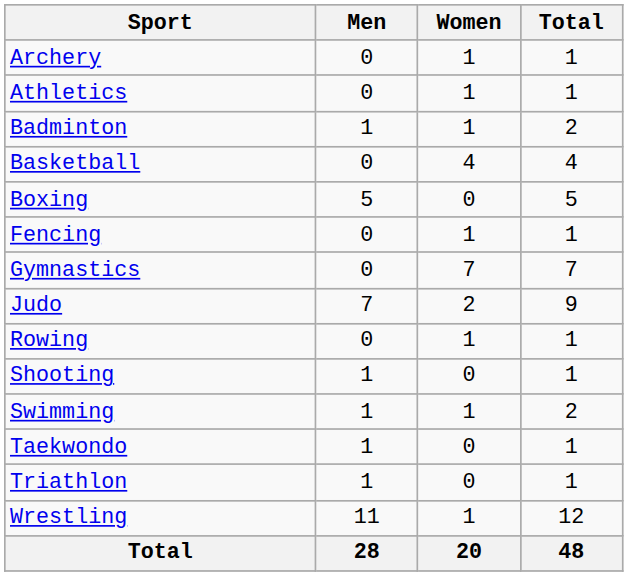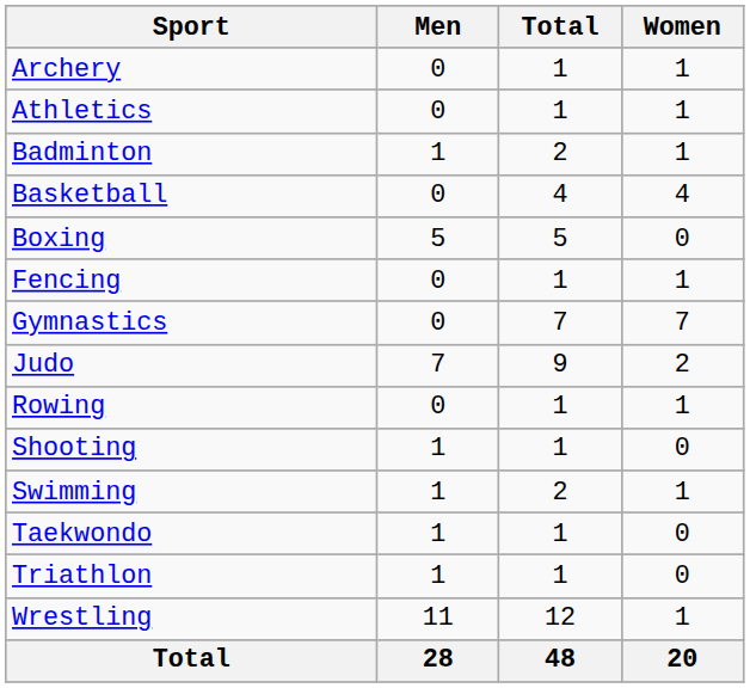columns swapped: Women <-> Total
